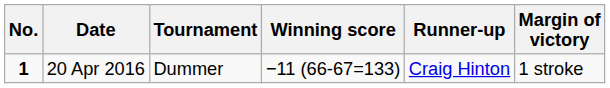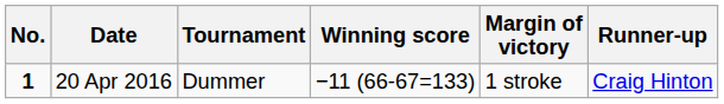columns swapped: Margin of victory <-> Runner-up
